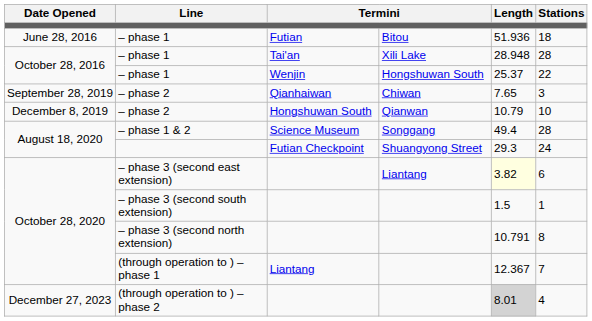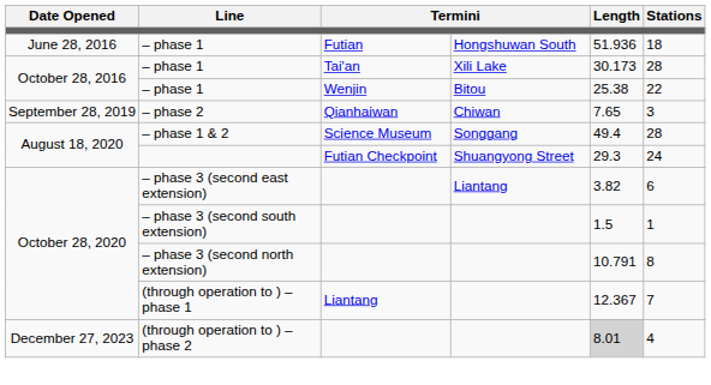– phase 1 / Futian | column 4: Bitou -> Hongshuwan South
– phase 1 / Tai'an | Length: 28.948 -> 30.173
– phase 1 / Wenjin | column 4: Hongshuwan South -> Bitou
– phase 1 / Wenjin | Length: 25.37 -> 25.38
- row: December 8, 2019 | – phase 2 | Hongshuwan South | Qianwan | 10.79 | 10
– phase 3 (second east extension) | Length: lightyellow background -> no background
